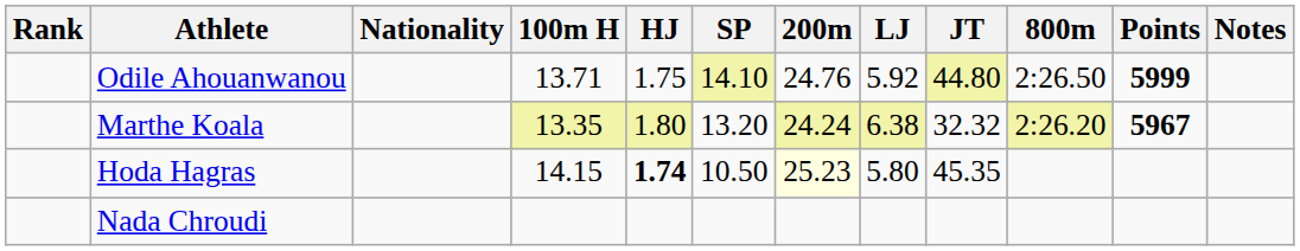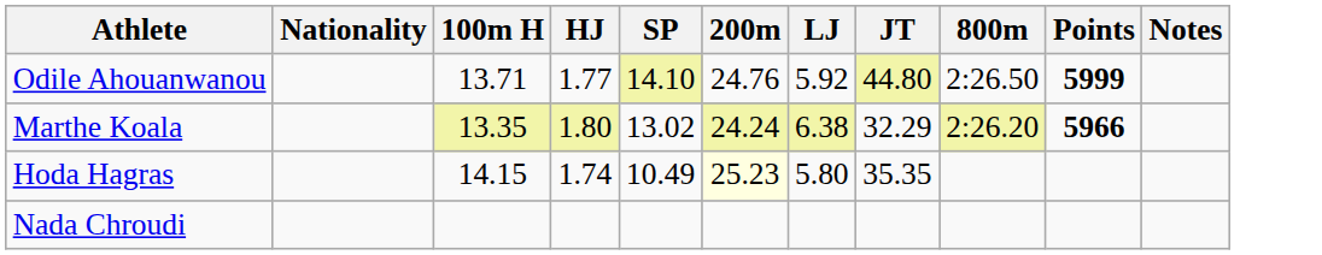- column: Rank
Odile Ahouanwanou | HJ: 1.75 -> 1.77
Marthe Koala | SP: 13.20 -> 13.02
Marthe Koala | JT: 32.32 -> 32.29
Marthe Koala | Points: 5967 -> 5966
Hoda Hagras | HJ: bold -> normal
Hoda Hagras | SP: 10.50 -> 10.49
Hoda Hagras | JT: 45.35 -> 35.35
